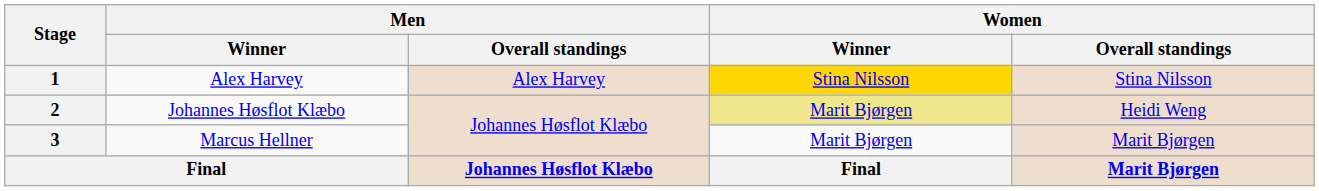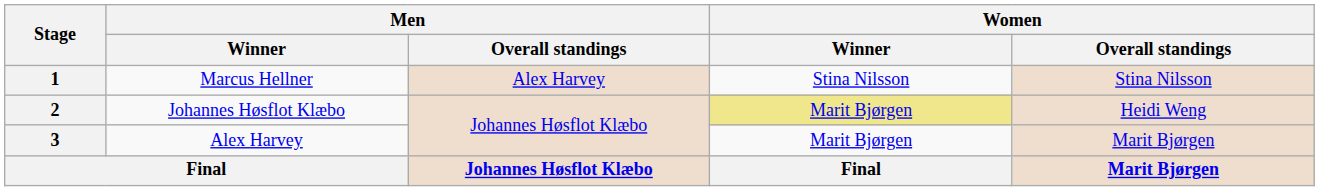1 | Men / Winner: Alex Harvey -> Marcus Hellner
1 | Women / Winner: gold background -> no background
3 | Men / Winner: Marcus Hellner -> Alex Harvey
